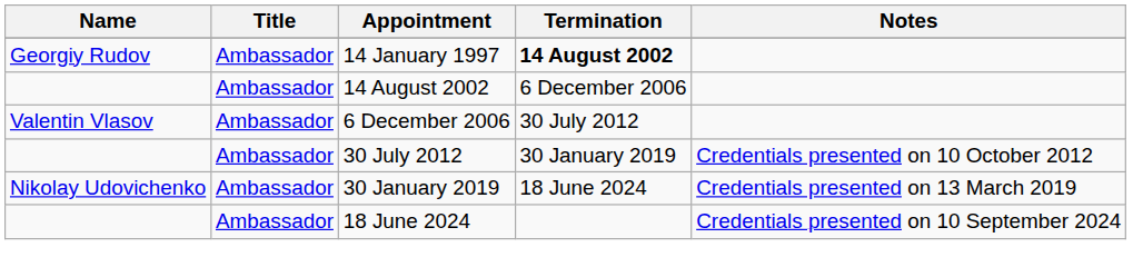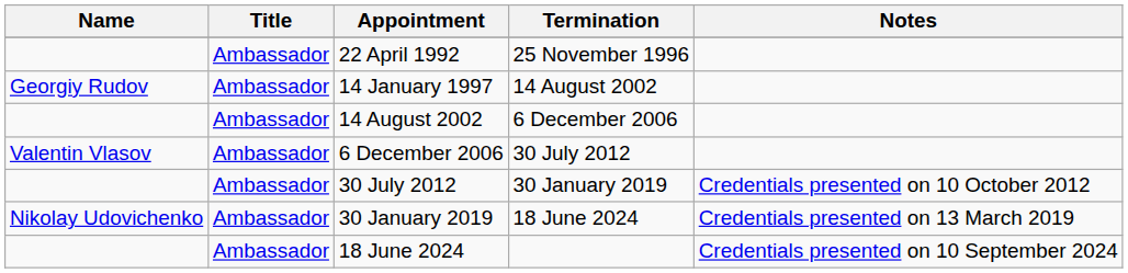+ row: Ambassador | 22 April 1992 | 25 November 1996
14 January 1997 | Termination: bold -> normal
